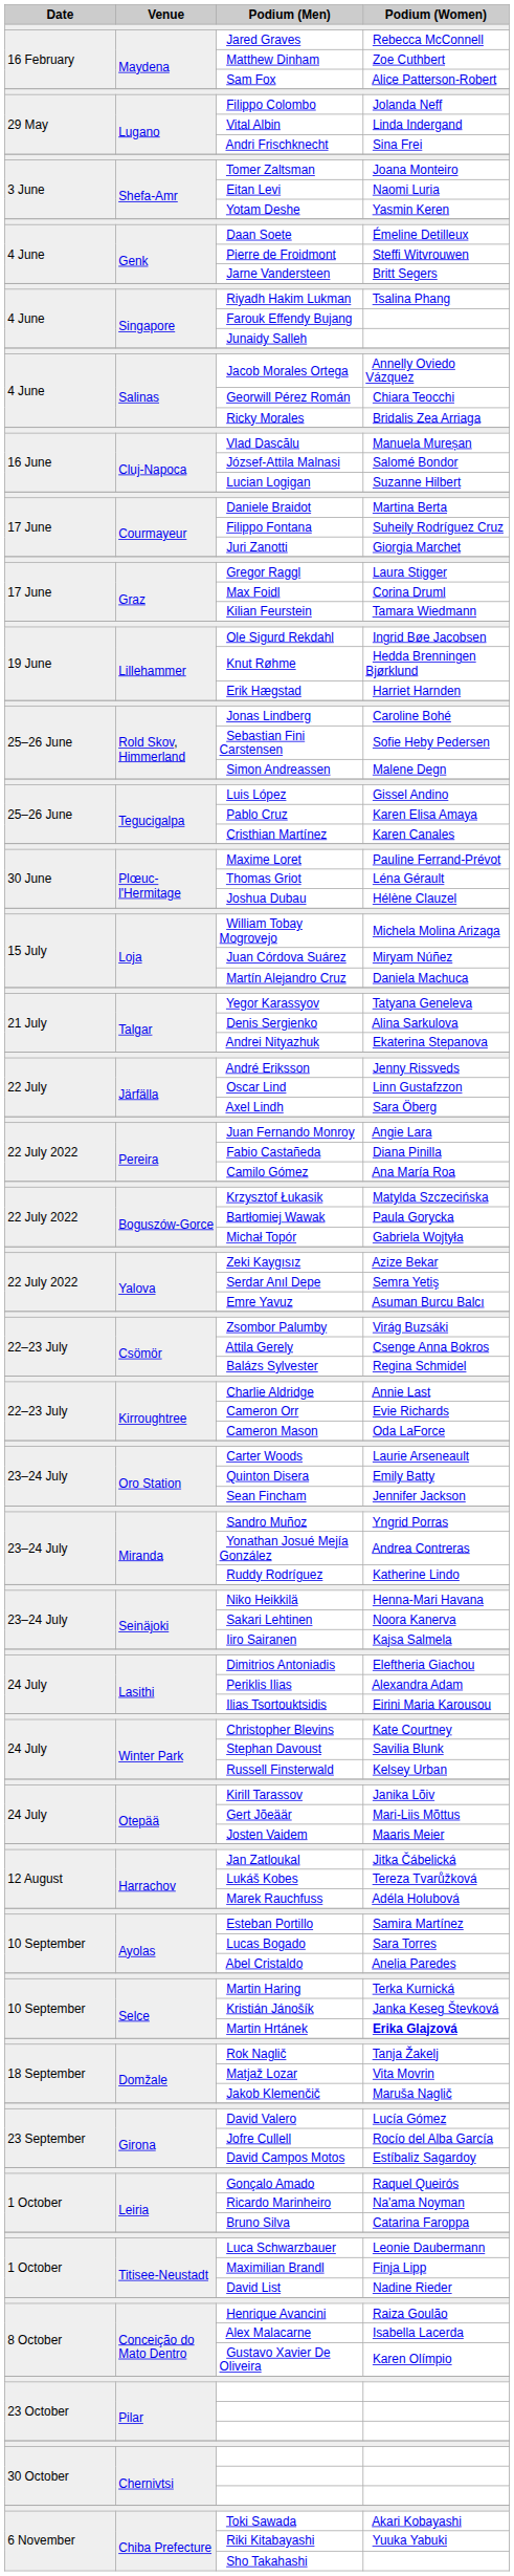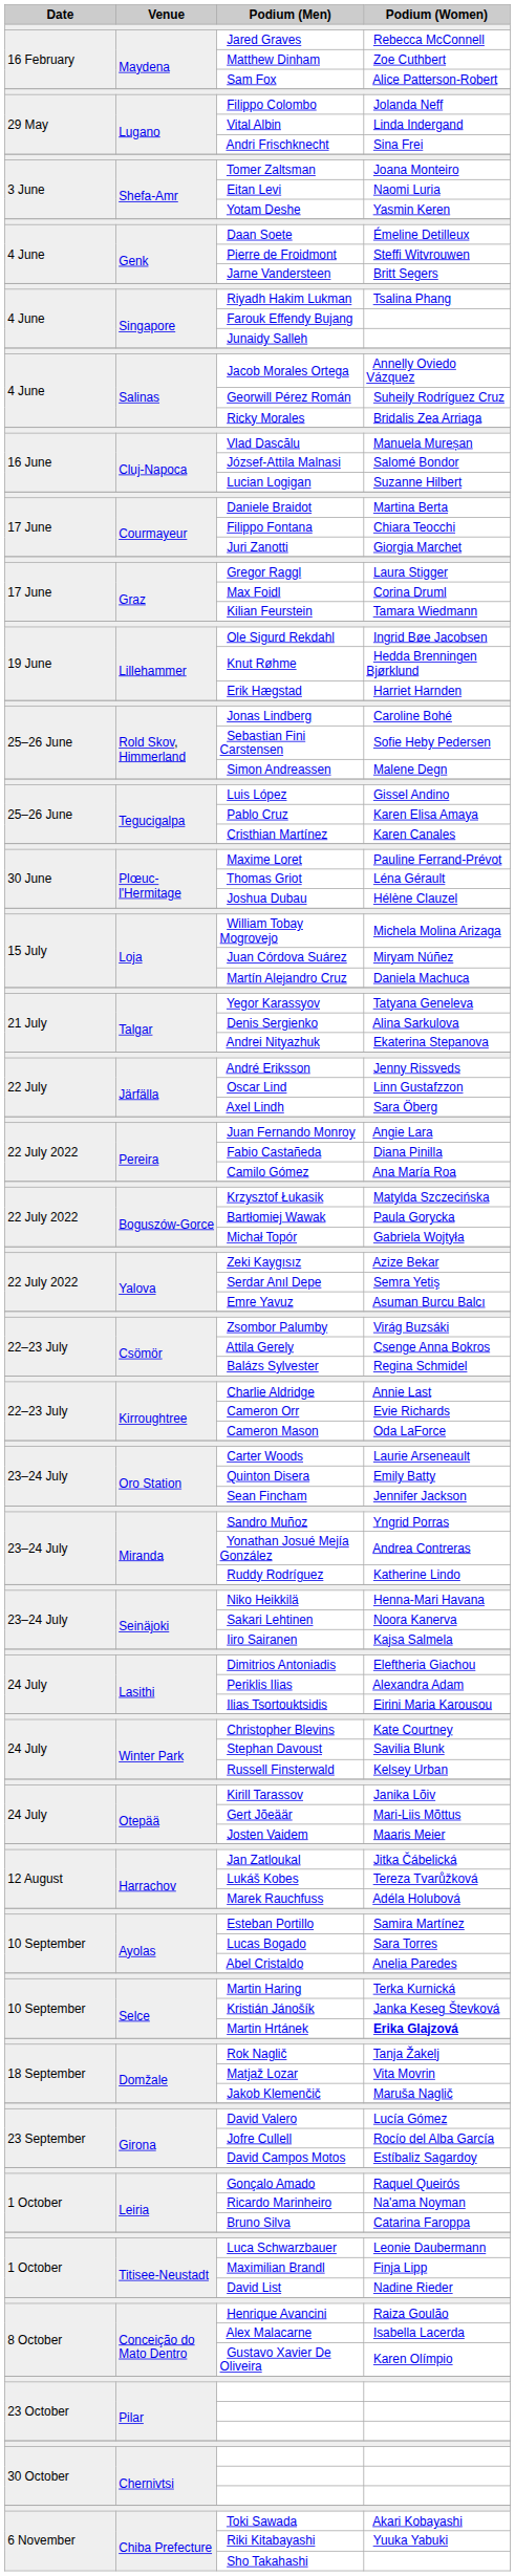Georwill Pérez Román | Podium (Women): Chiara Teocchi -> Suheily Rodríguez Cruz
Filippo Fontana | Podium (Women): Suheily Rodríguez Cruz -> Chiara Teocchi
